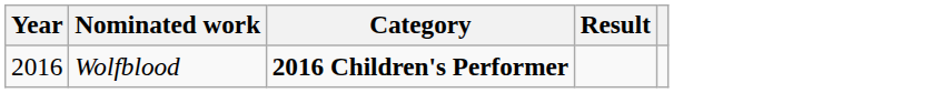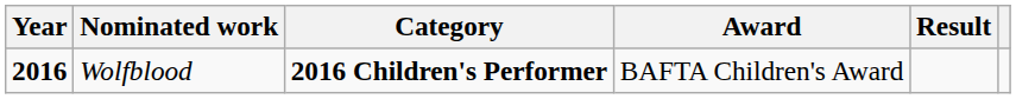+ column: Award | BAFTA Children's Award
Wolfblood | Year: normal -> bold
